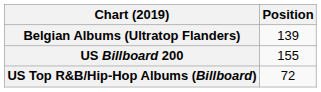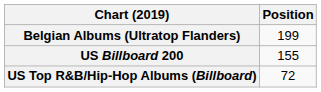Belgian Albums (Ultratop Flanders) | Position: 139 -> 199
